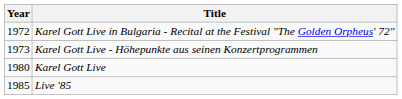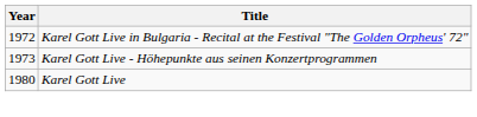- row: 1985 | Live '85
